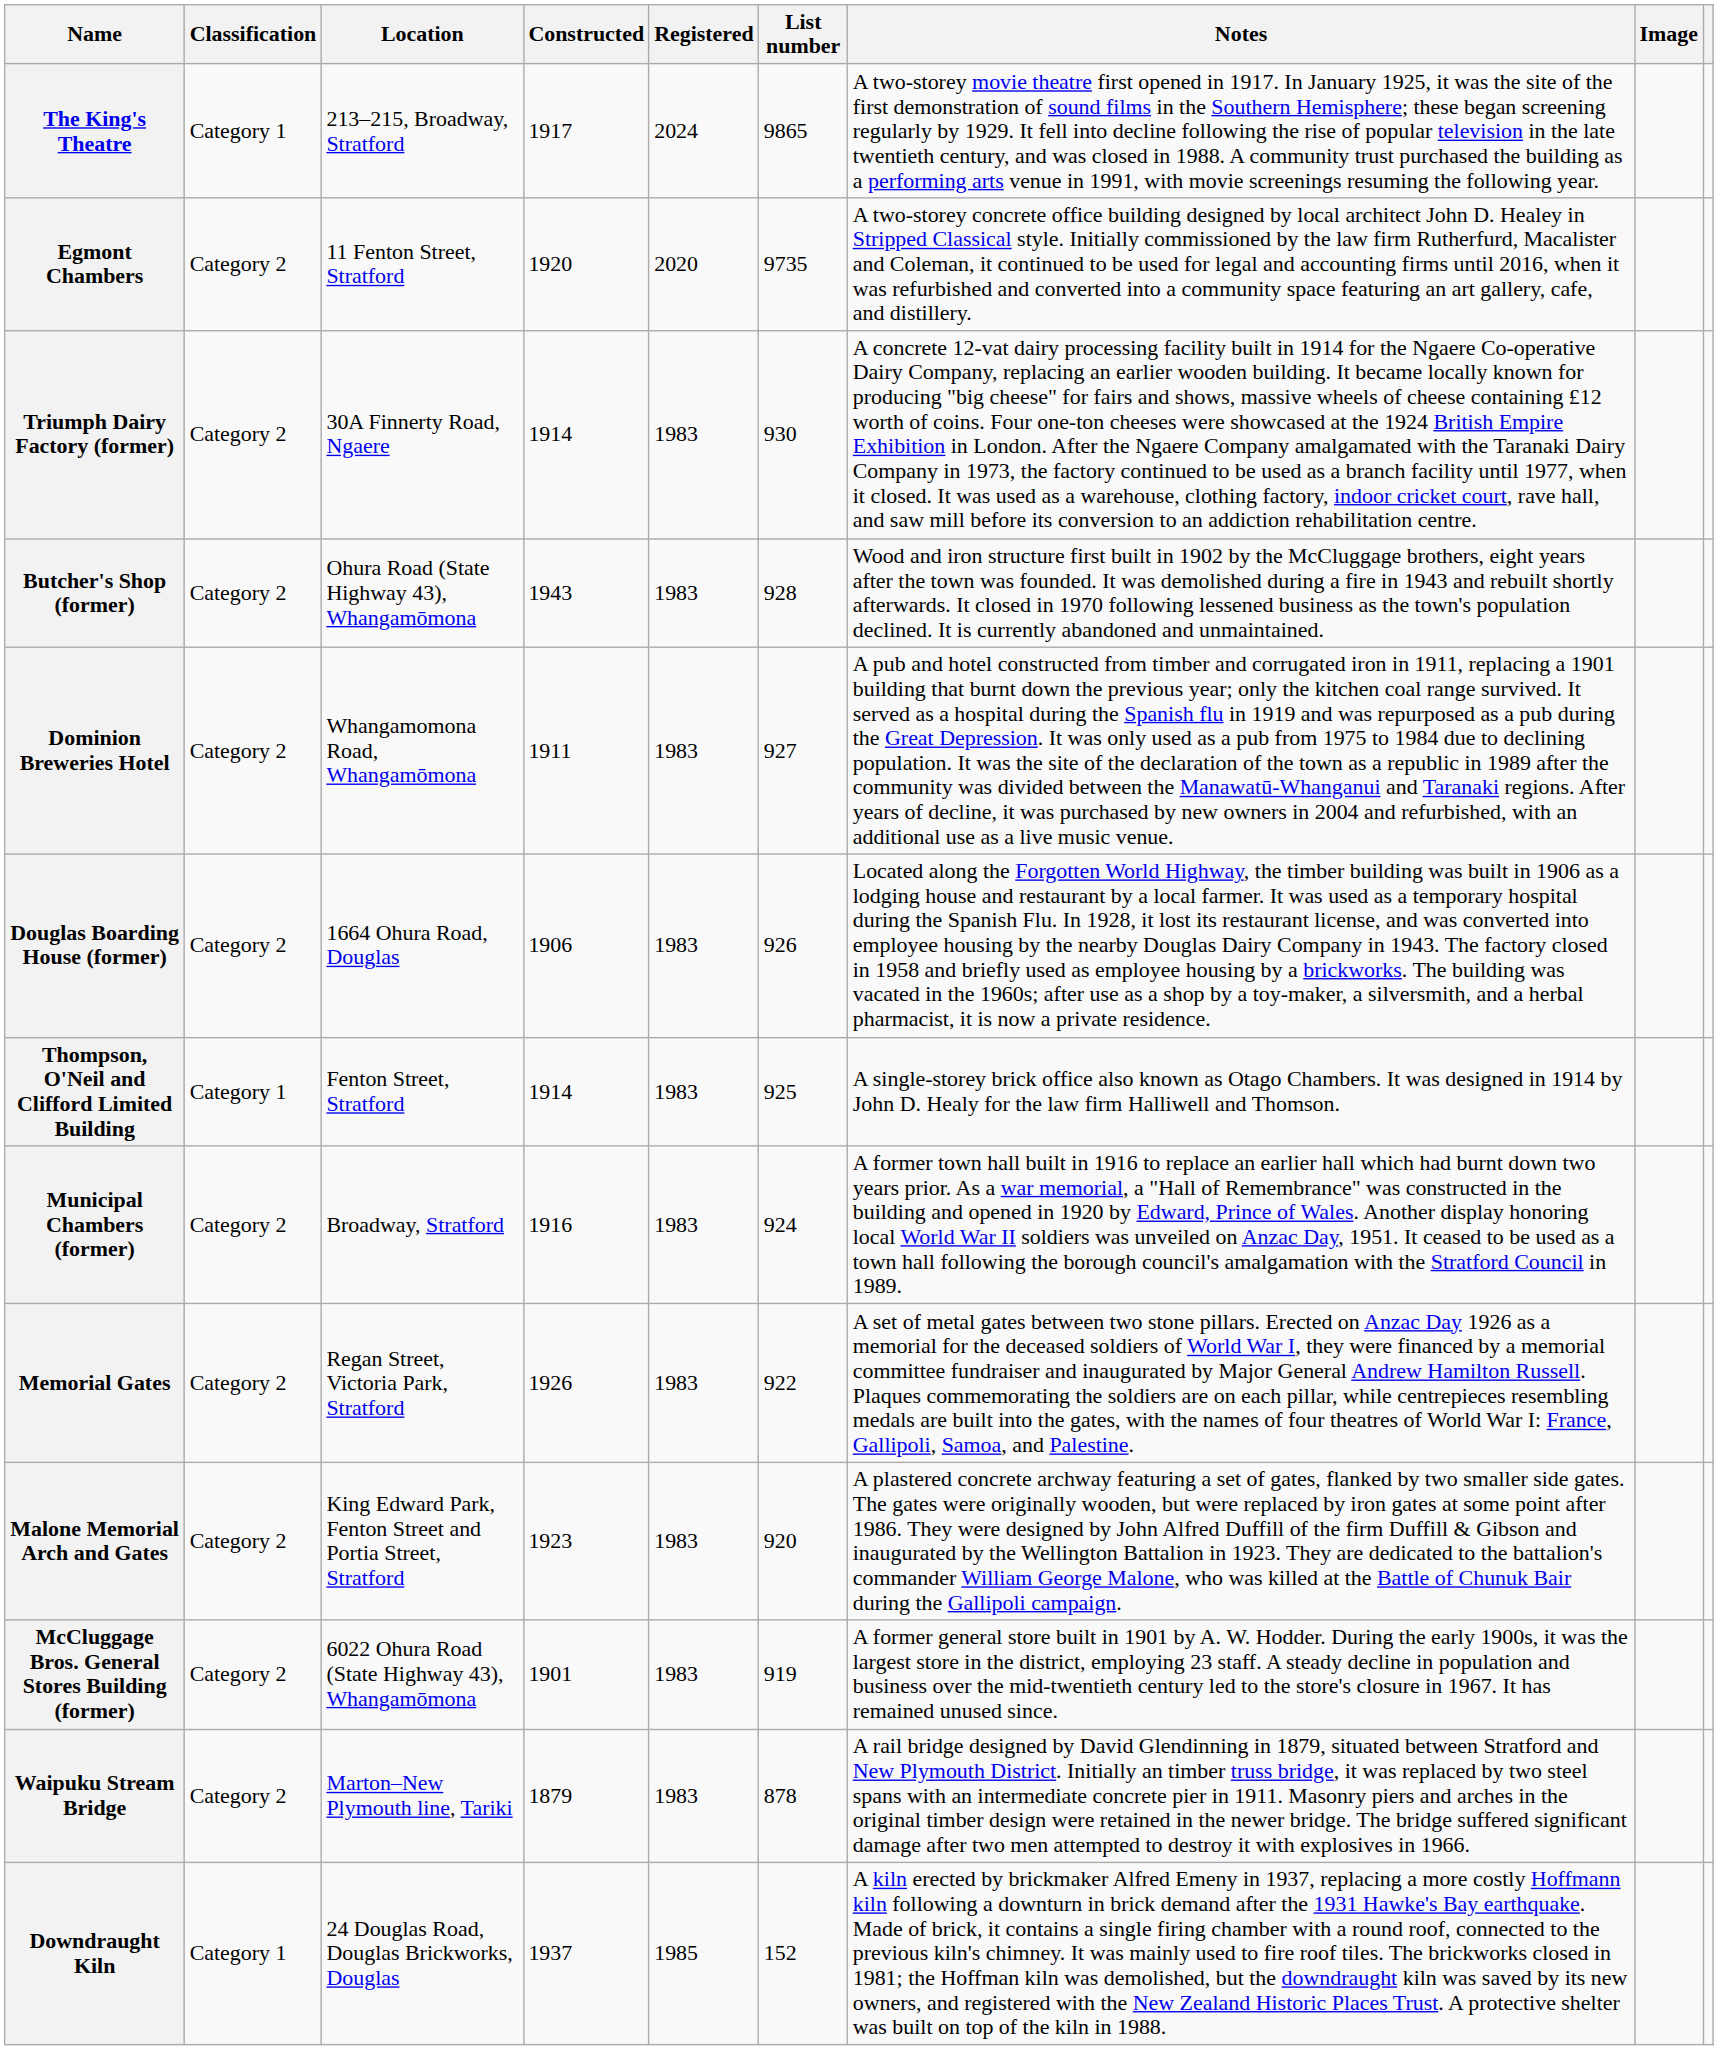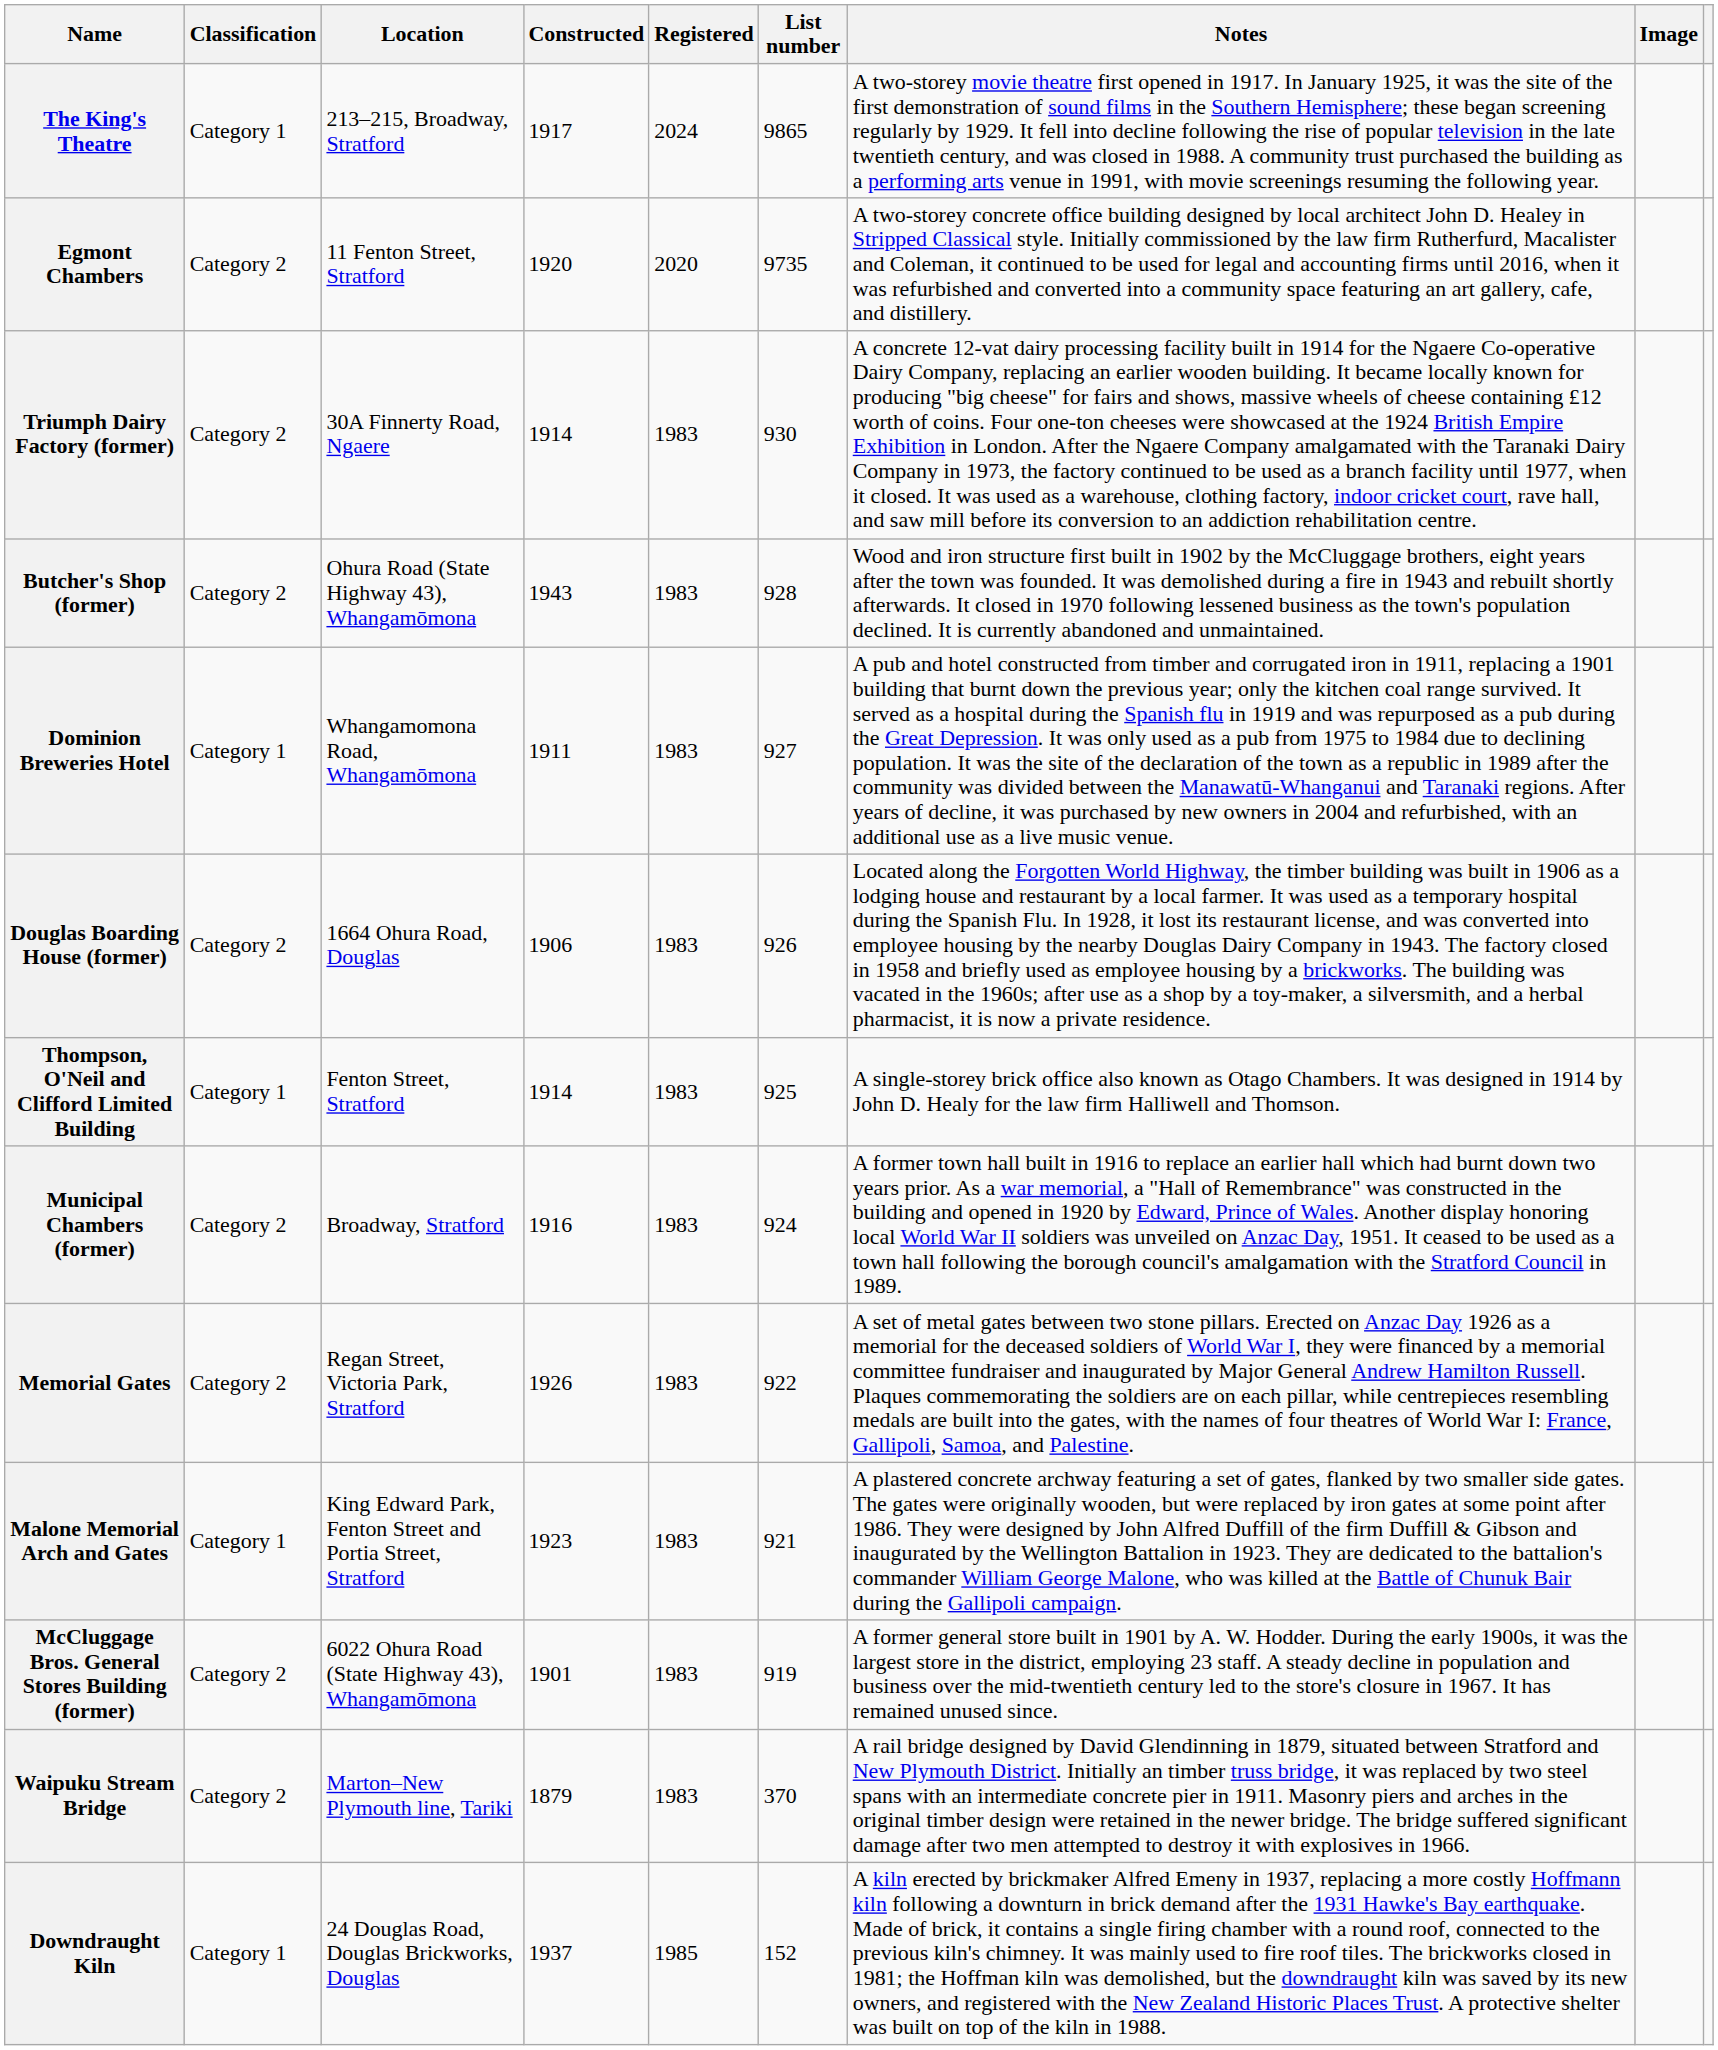Dominion Breweries Hotel | Classification: Category 2 -> Category 1
Malone Memorial Arch and Gates | Classification: Category 2 -> Category 1
Malone Memorial Arch and Gates | List number: 920 -> 921
Waipuku Stream Bridge | List number: 878 -> 370
